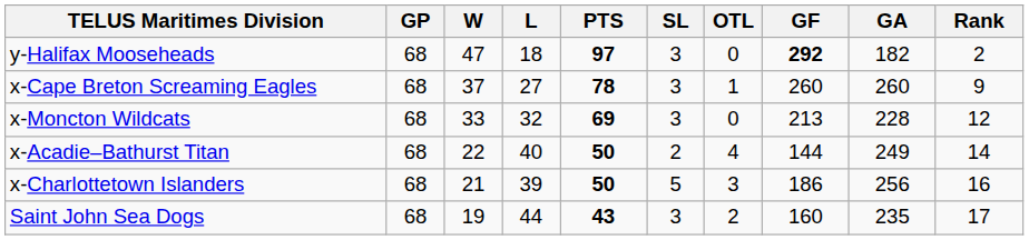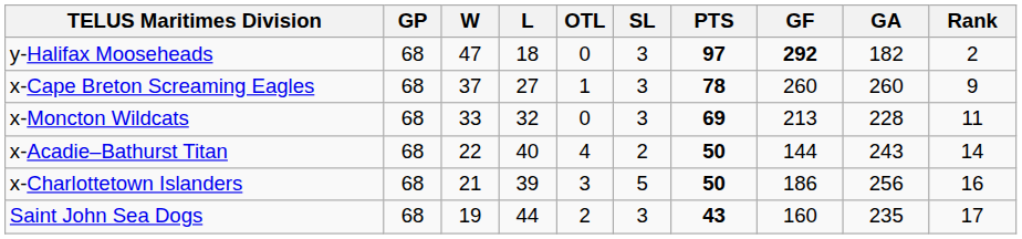columns swapped: OTL <-> PTS
x-Moncton Wildcats | Rank: 12 -> 11
x-Acadie–Bathurst Titan | GA: 249 -> 243
